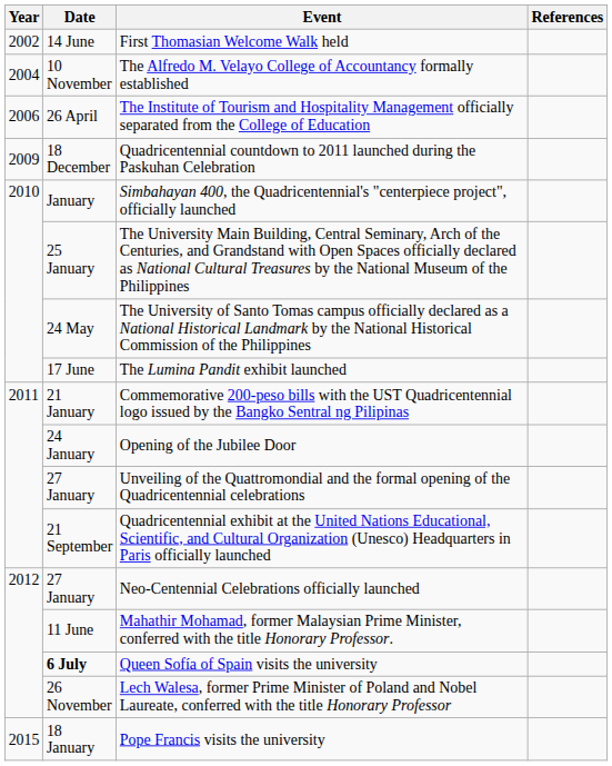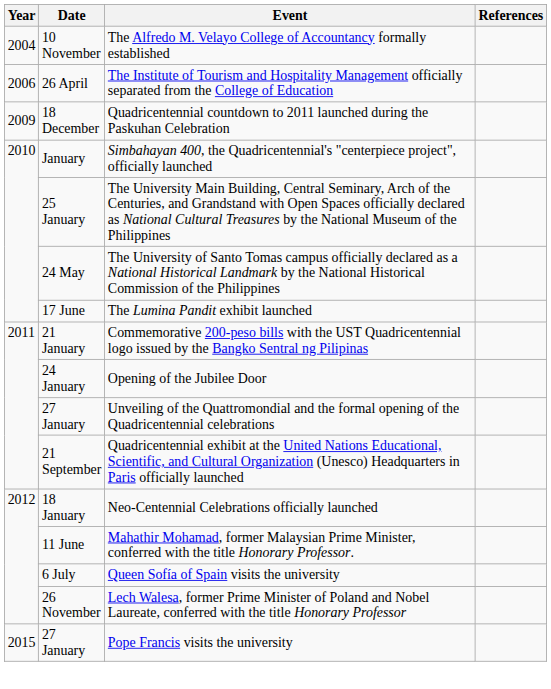- row: 2002 | 14 June | First Thomasian Welcome Walk held
Neo-Centennial Celebrations officially launched | Date: 27 January -> 18 January
Queen Sofía of Spain visits the university | Date: bold -> normal
Pope Francis visits the university | Date: 18 January -> 27 January
